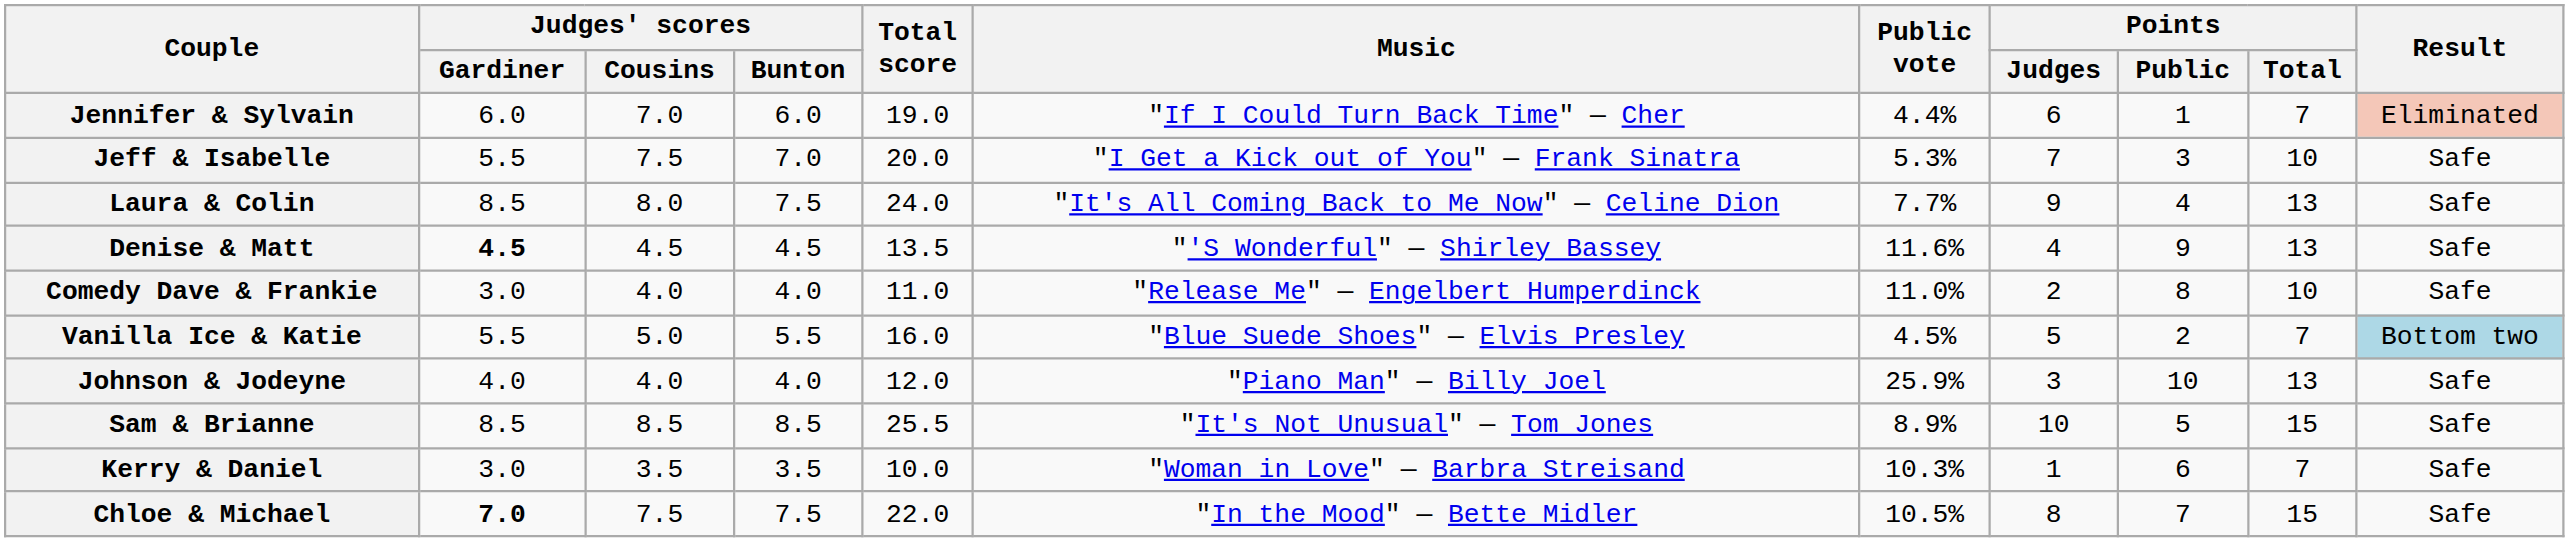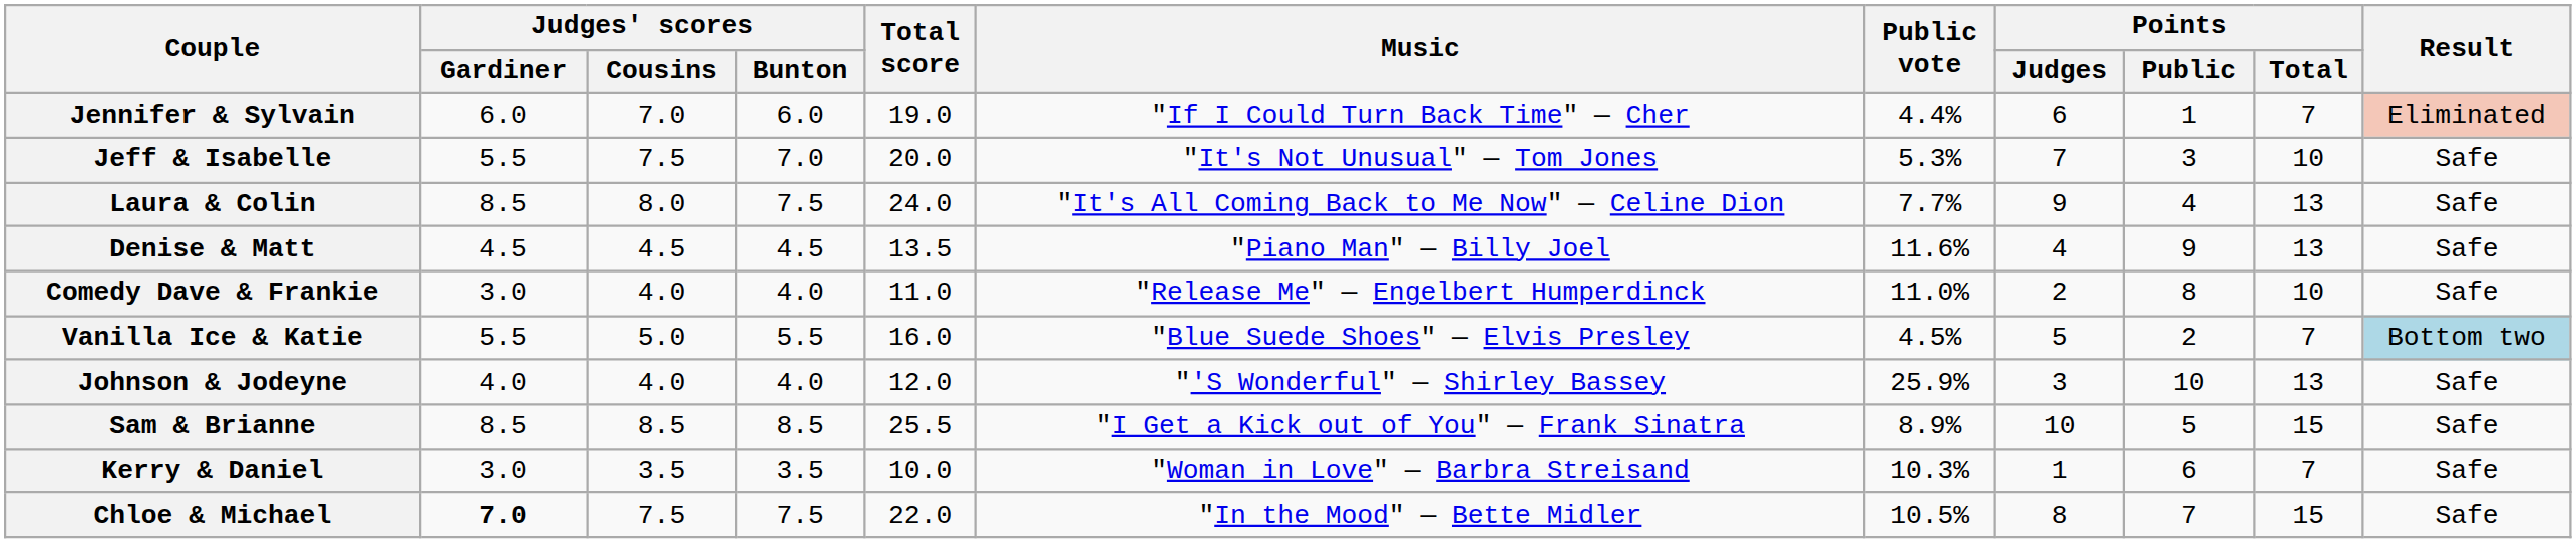Jeff & Isabelle | Music: "I Get a Kick out of You" — Frank Sinatra -> "It's Not Unusual" — Tom Jones
Denise & Matt | Judges' scores / Gardiner: bold -> normal
Denise & Matt | Music: "'S Wonderful" — Shirley Bassey -> "Piano Man" — Billy Joel
Johnson & Jodeyne | Music: "Piano Man" — Billy Joel -> "'S Wonderful" — Shirley Bassey
Sam & Brianne | Music: "It's Not Unusual" — Tom Jones -> "I Get a Kick out of You" — Frank Sinatra
